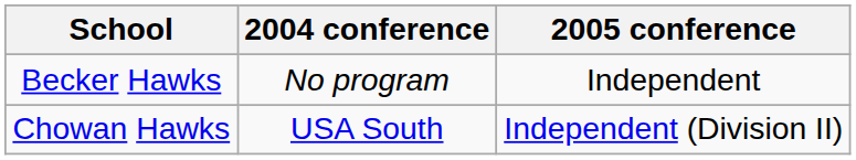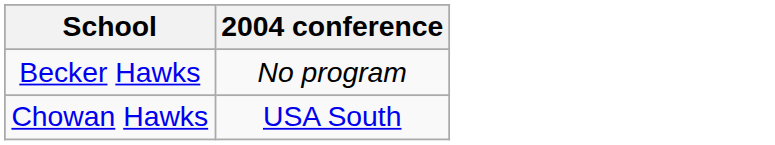- column: 2005 conference | Independent | Independent (Division II)
